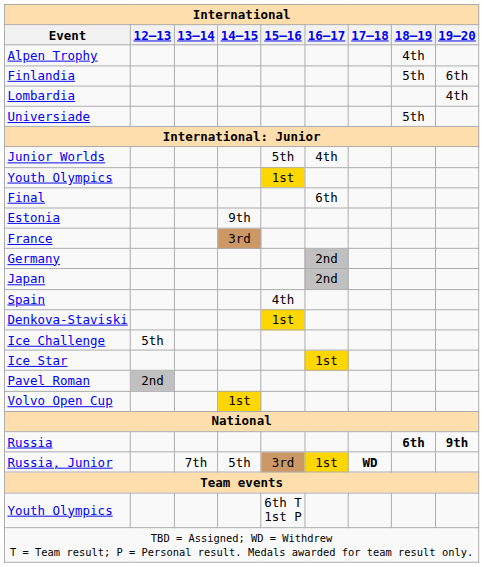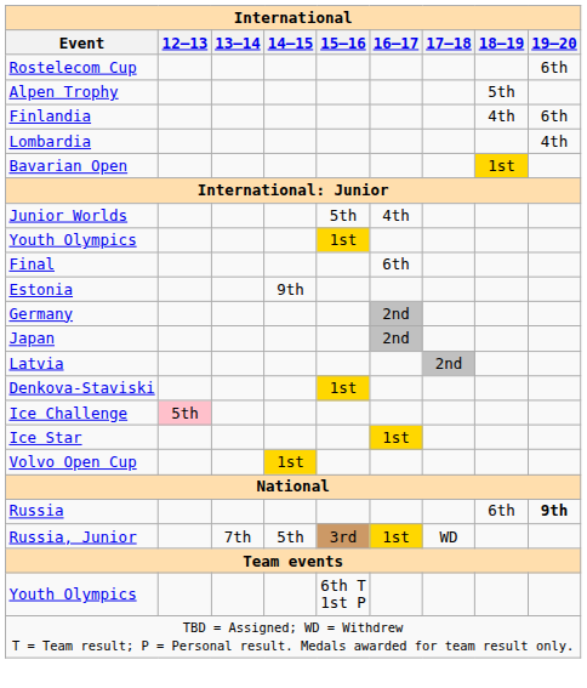+ row: Rostelecom Cup | 6th
Alpen Trophy | 18–19: 4th -> 5th
Finlandia | 18–19: 5th -> 4th
+ row: Bavarian Open | 1st
- row: Universiade | 5th
- row: France | 3rd
+ row: Latvia | 2nd
- row: Spain | 4th
Ice Challenge | 12–13: no background -> pink background
- row: Pavel Roman | 2nd
Russia | 18–19: bold -> normal
Russia, Junior | 17–18: bold -> normal
